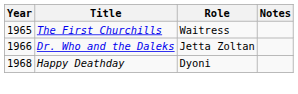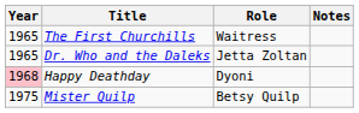Dr. Who and the Daleks | Year: 1966 -> 1965
Happy Deathday | Year: no background -> pink background
+ row: 1975 | Mister Quilp | Betsy Quilp
